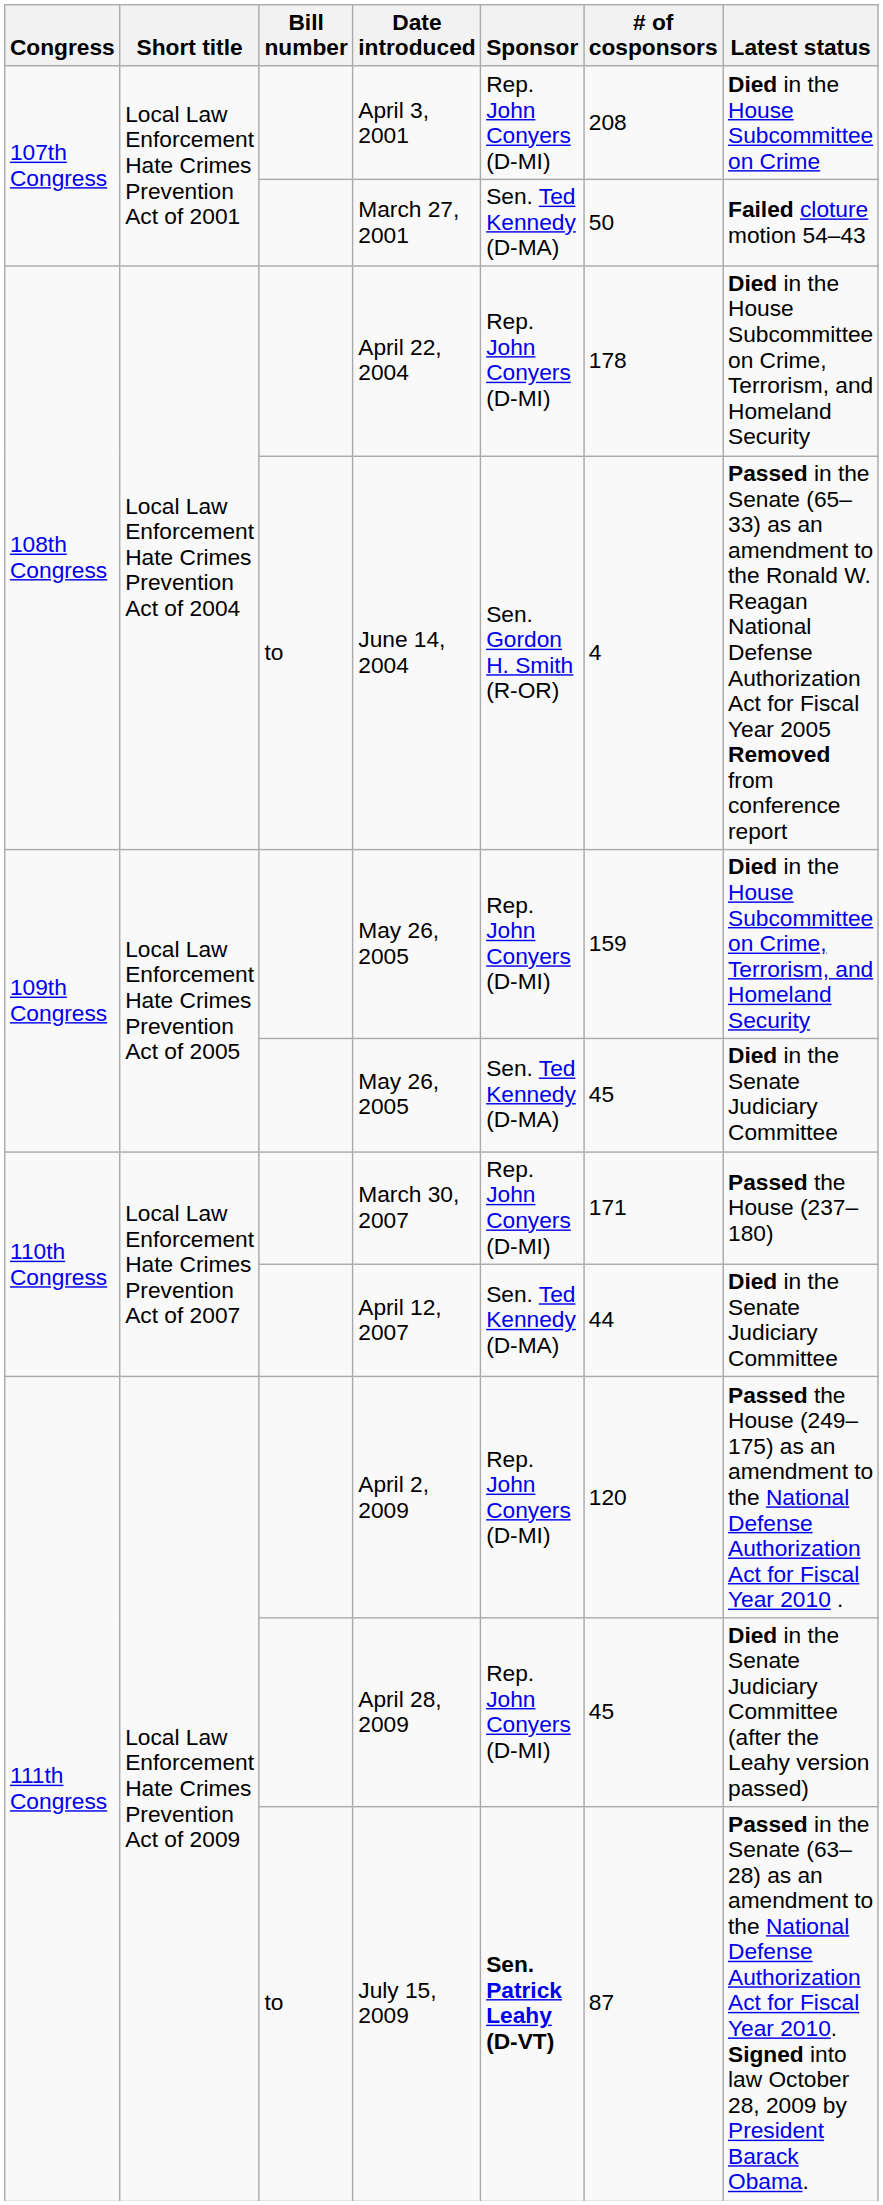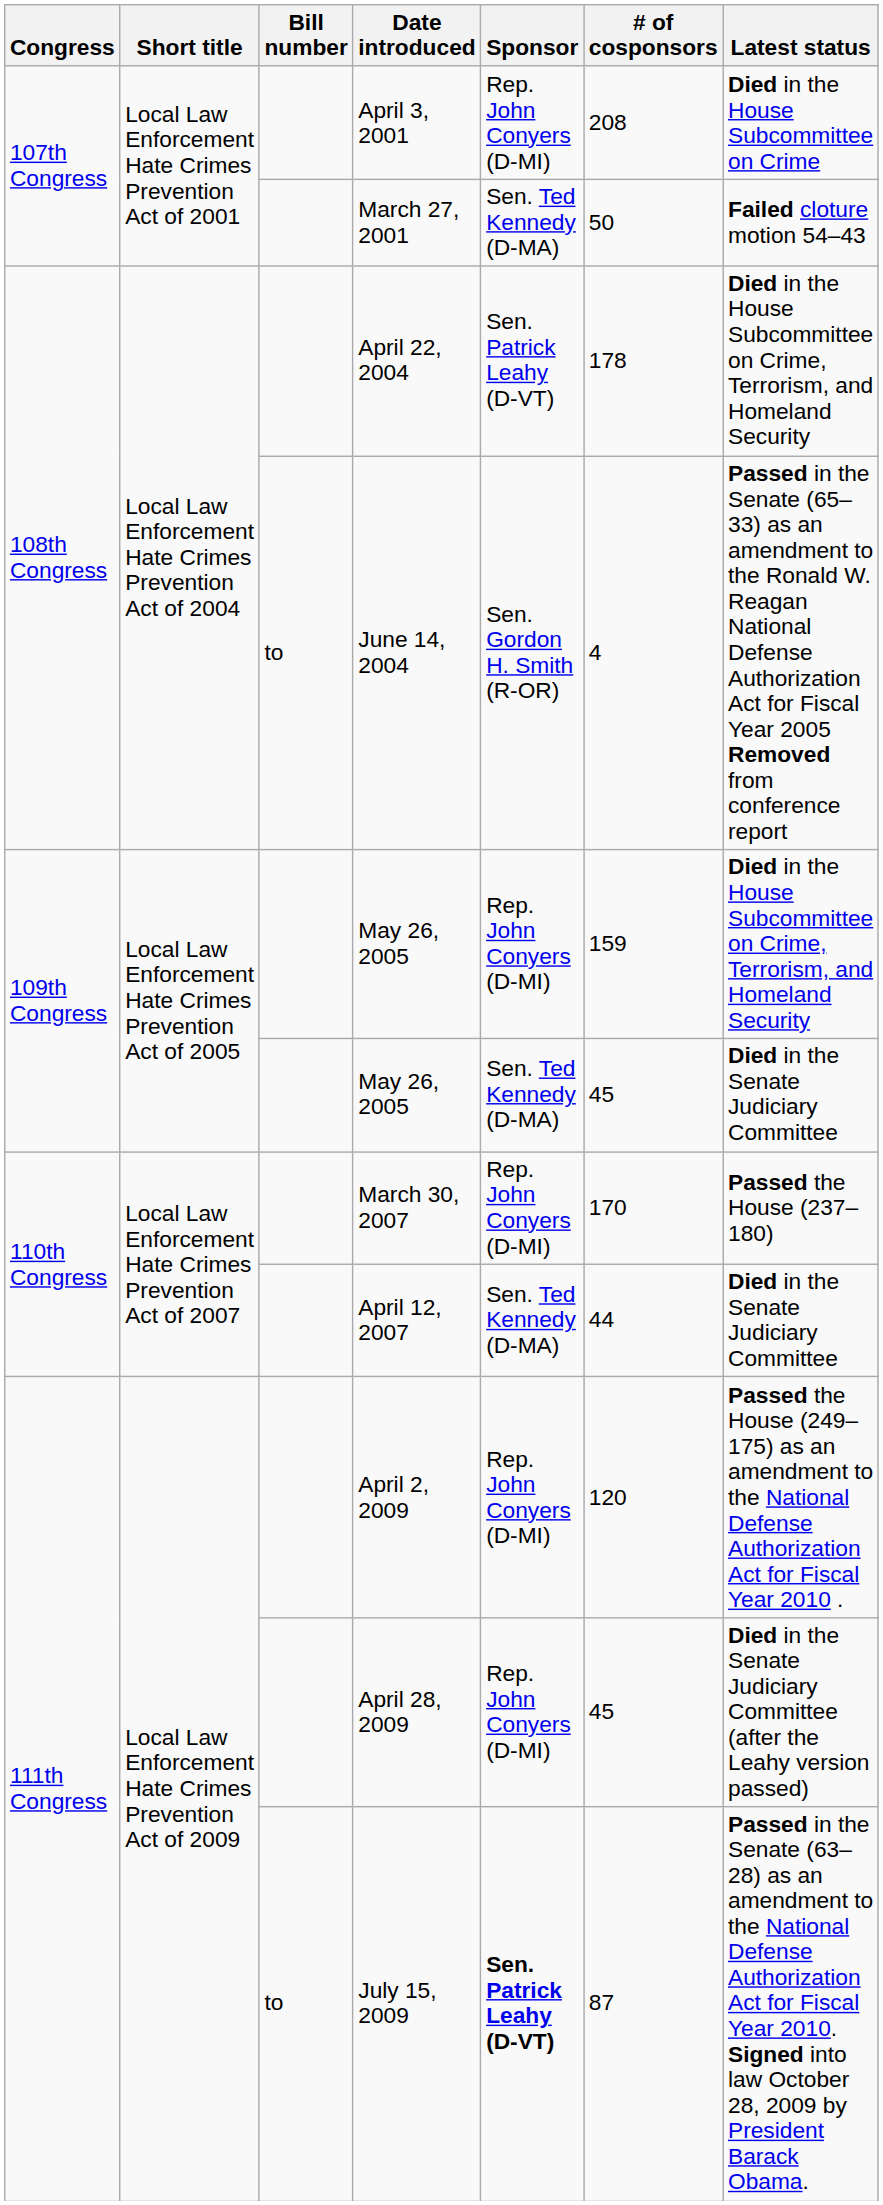April 22, 2004 | Sponsor: Rep. John Conyers (D-MI) -> Sen. Patrick Leahy (D-VT)
March 30, 2007 | # of cosponsors: 171 -> 170
